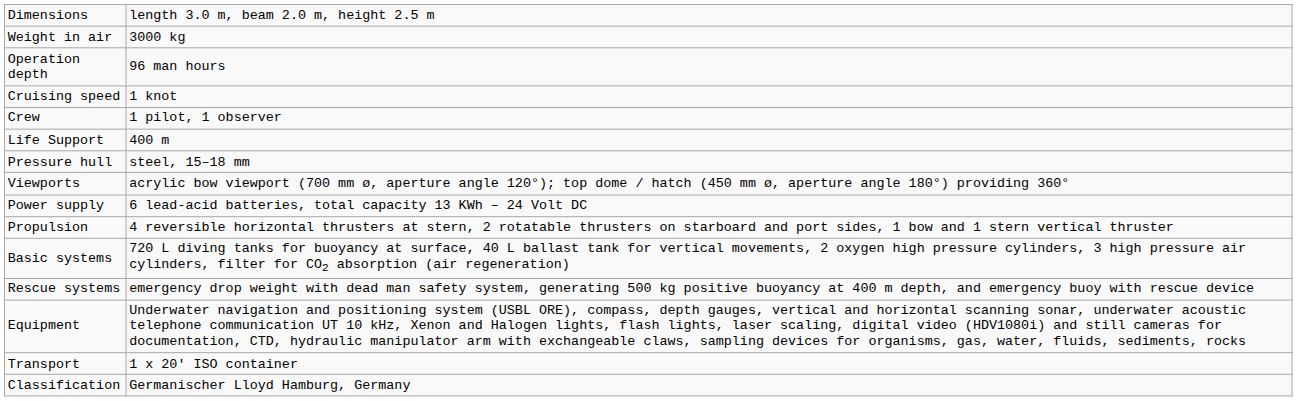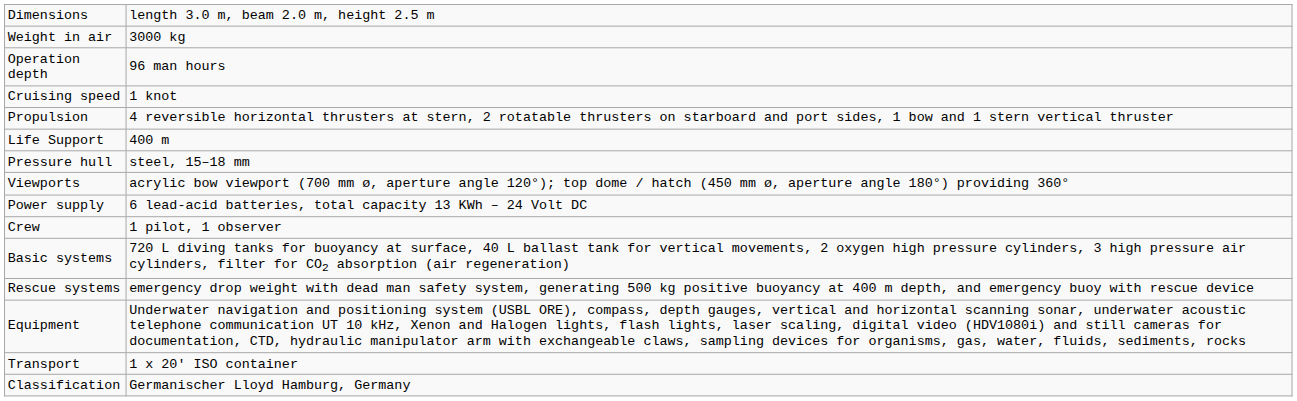rows swapped: Crew <-> Propulsion
